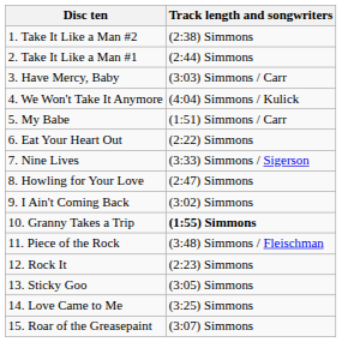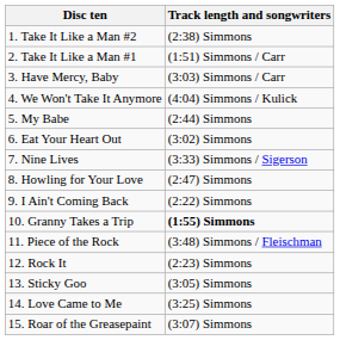2. Take It Like a Man #1 | Track length and songwriters: (2:44) Simmons -> (1:51) Simmons / Carr
5. My Babe | Track length and songwriters: (1:51) Simmons / Carr -> (2:44) Simmons
6. Eat Your Heart Out | Track length and songwriters: (2:22) Simmons -> (3:02) Simmons
9. I Ain't Coming Back | Track length and songwriters: (3:02) Simmons -> (2:22) Simmons
